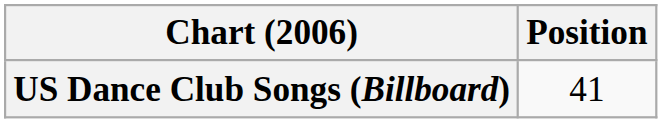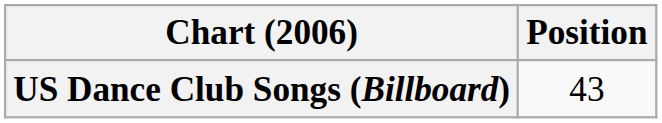US Dance Club Songs (Billboard) | Position: 41 -> 43
